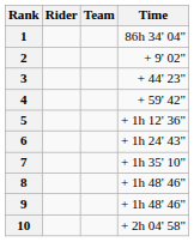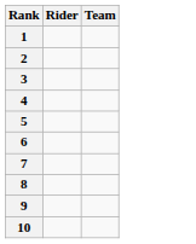- column: Time | 86h 34' 04" | + 9' 02" | + 44' 23" | + 59' 42" | + 1h 12' 36" | + 1h 24' 43" | + 1h 35' 10" | + 1h 48' 46" | + 1h 48' 46" | + 2h 04' 58"
